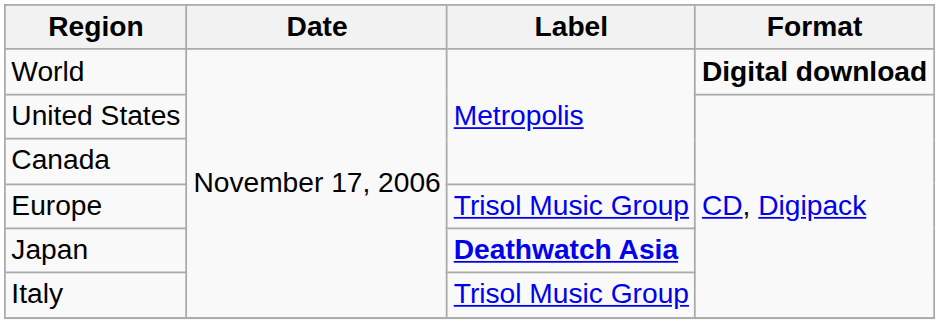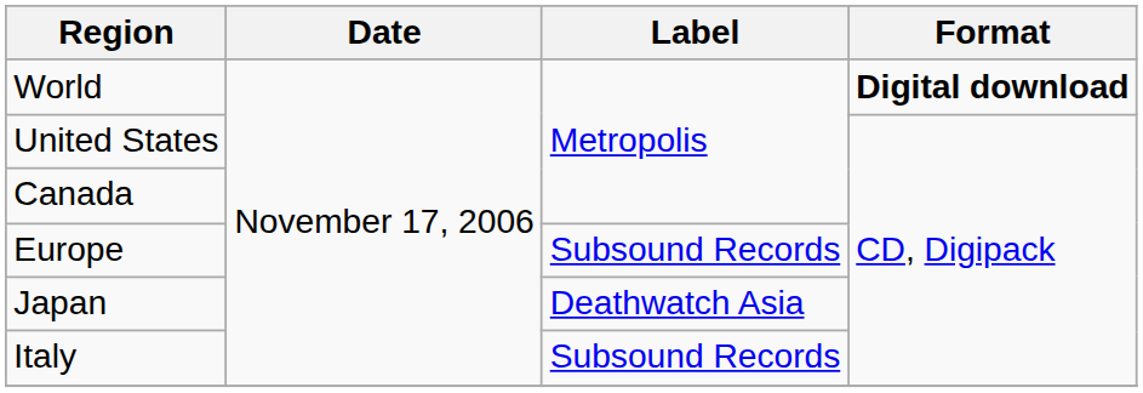Europe | Label: Trisol Music Group -> Subsound Records
Japan | Label: bold -> normal
Italy | Label: Trisol Music Group -> Subsound Records
